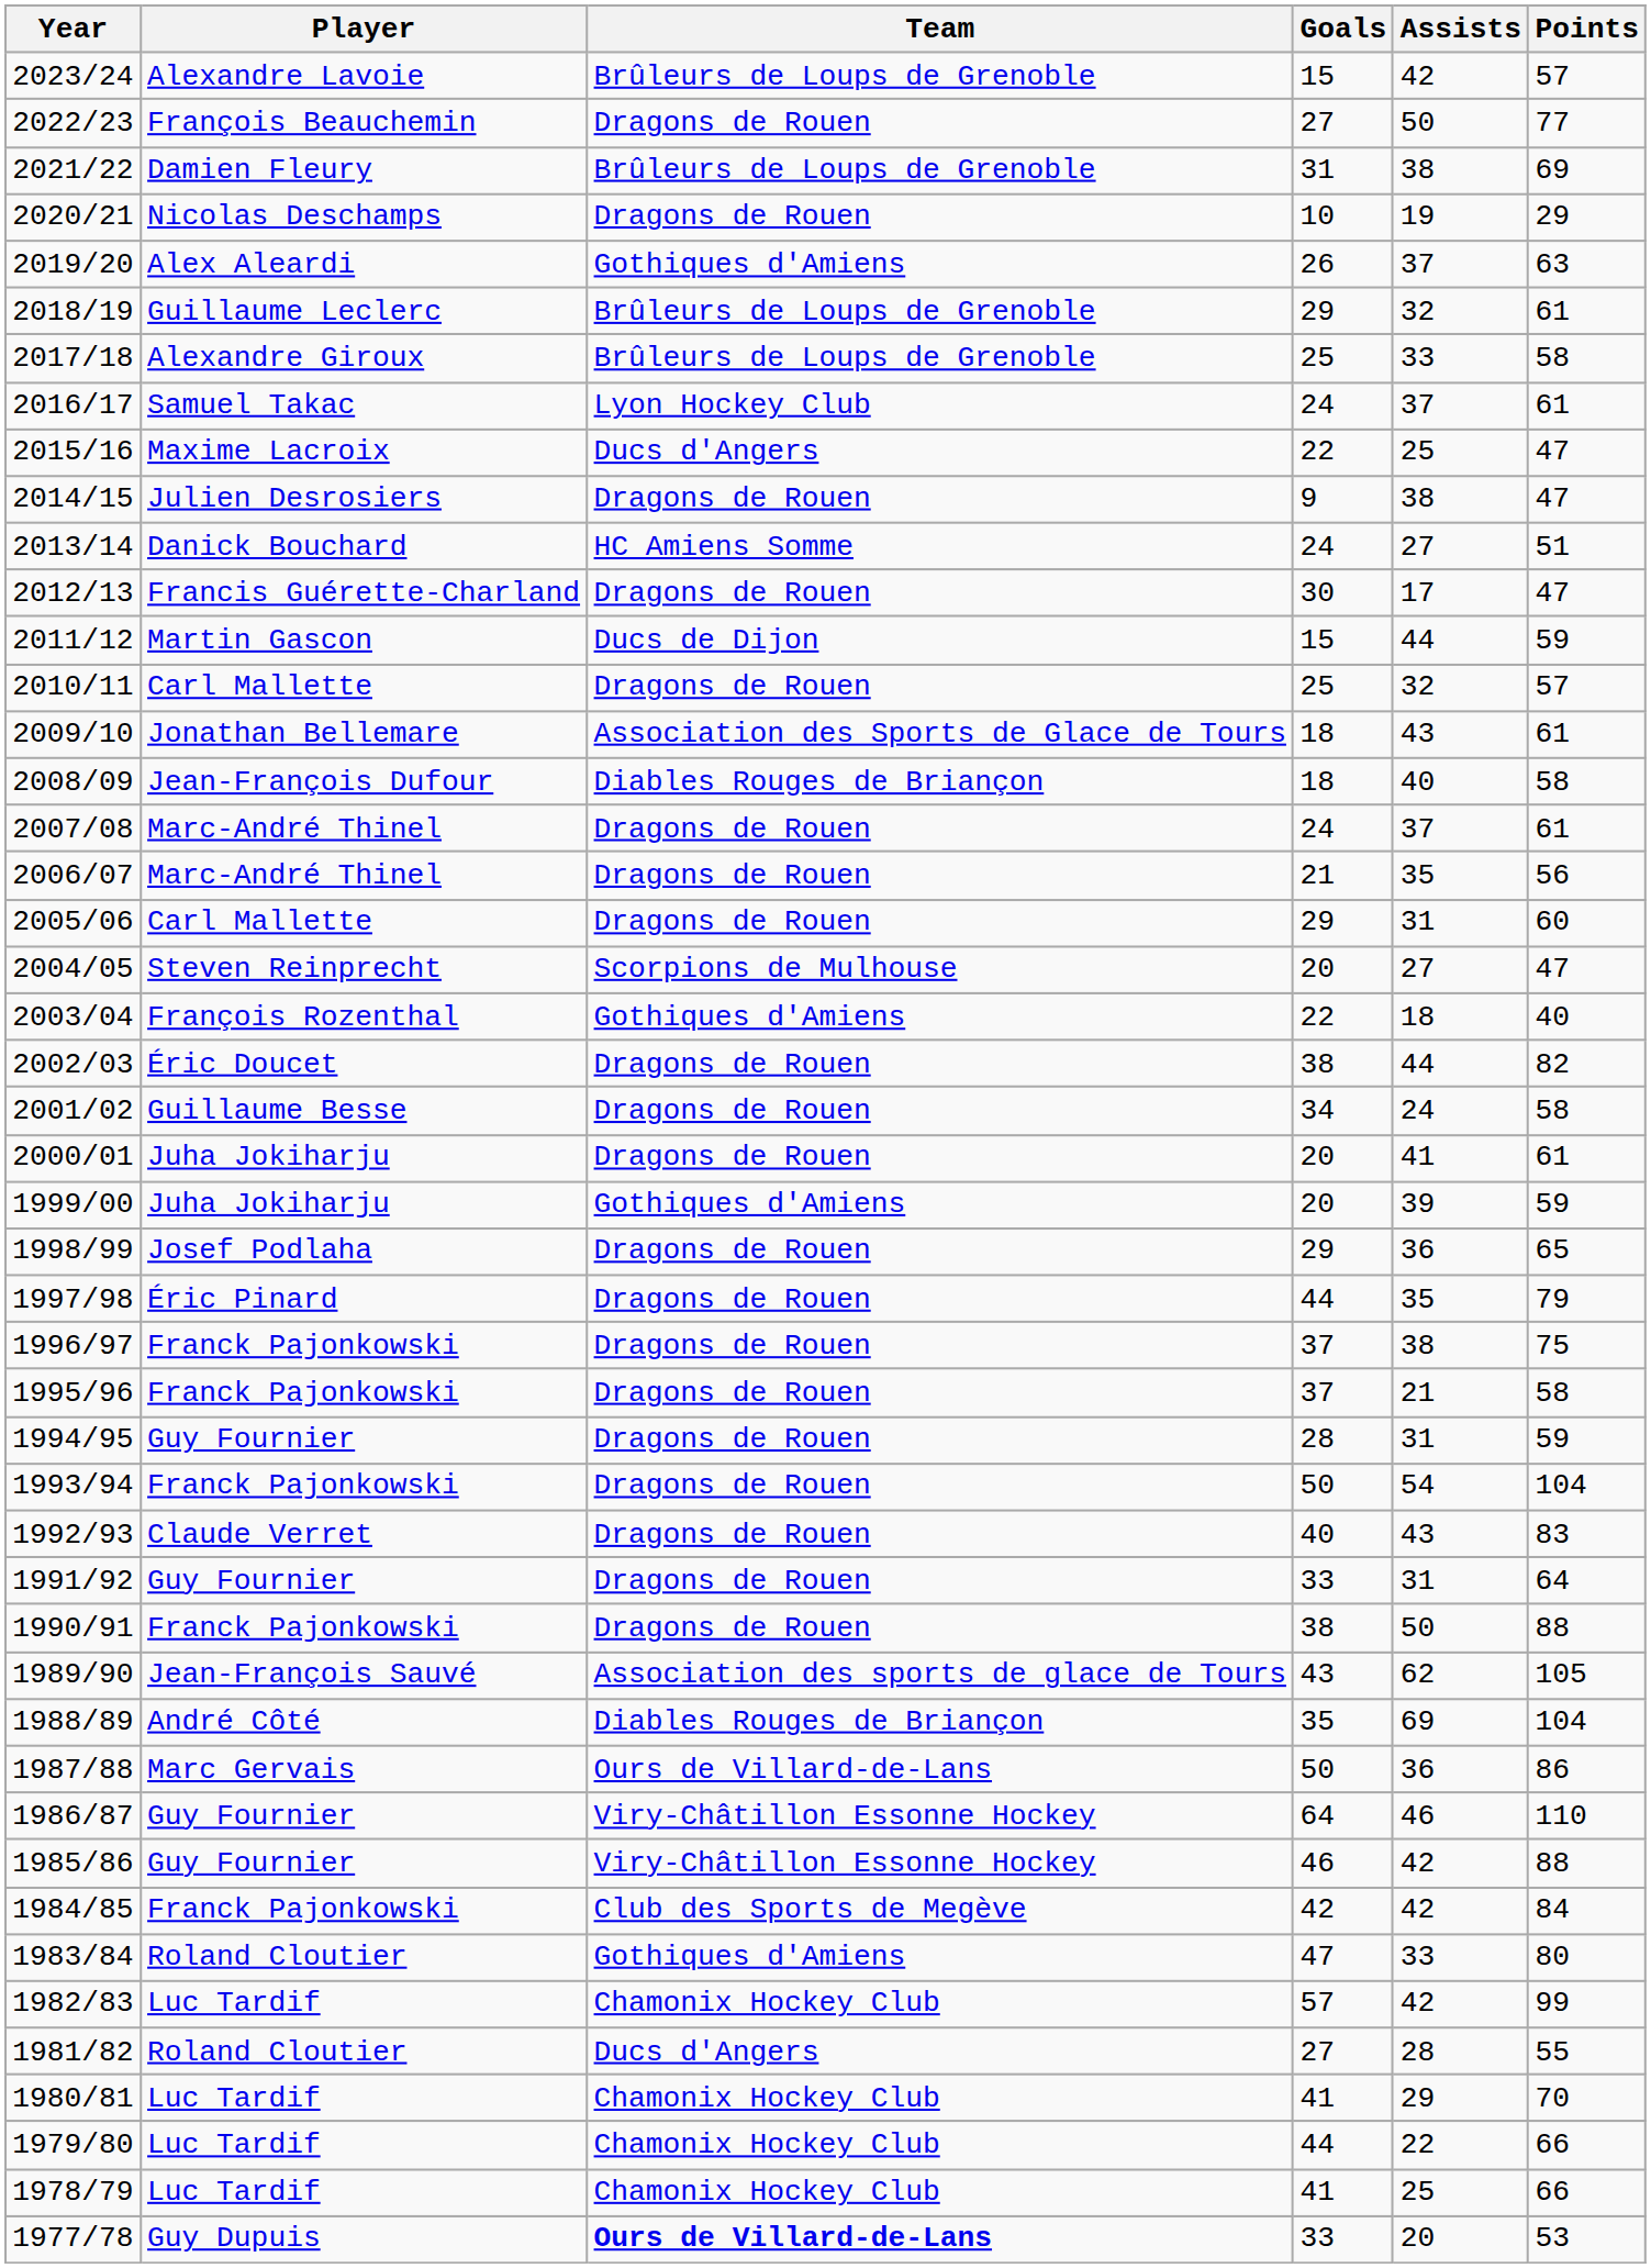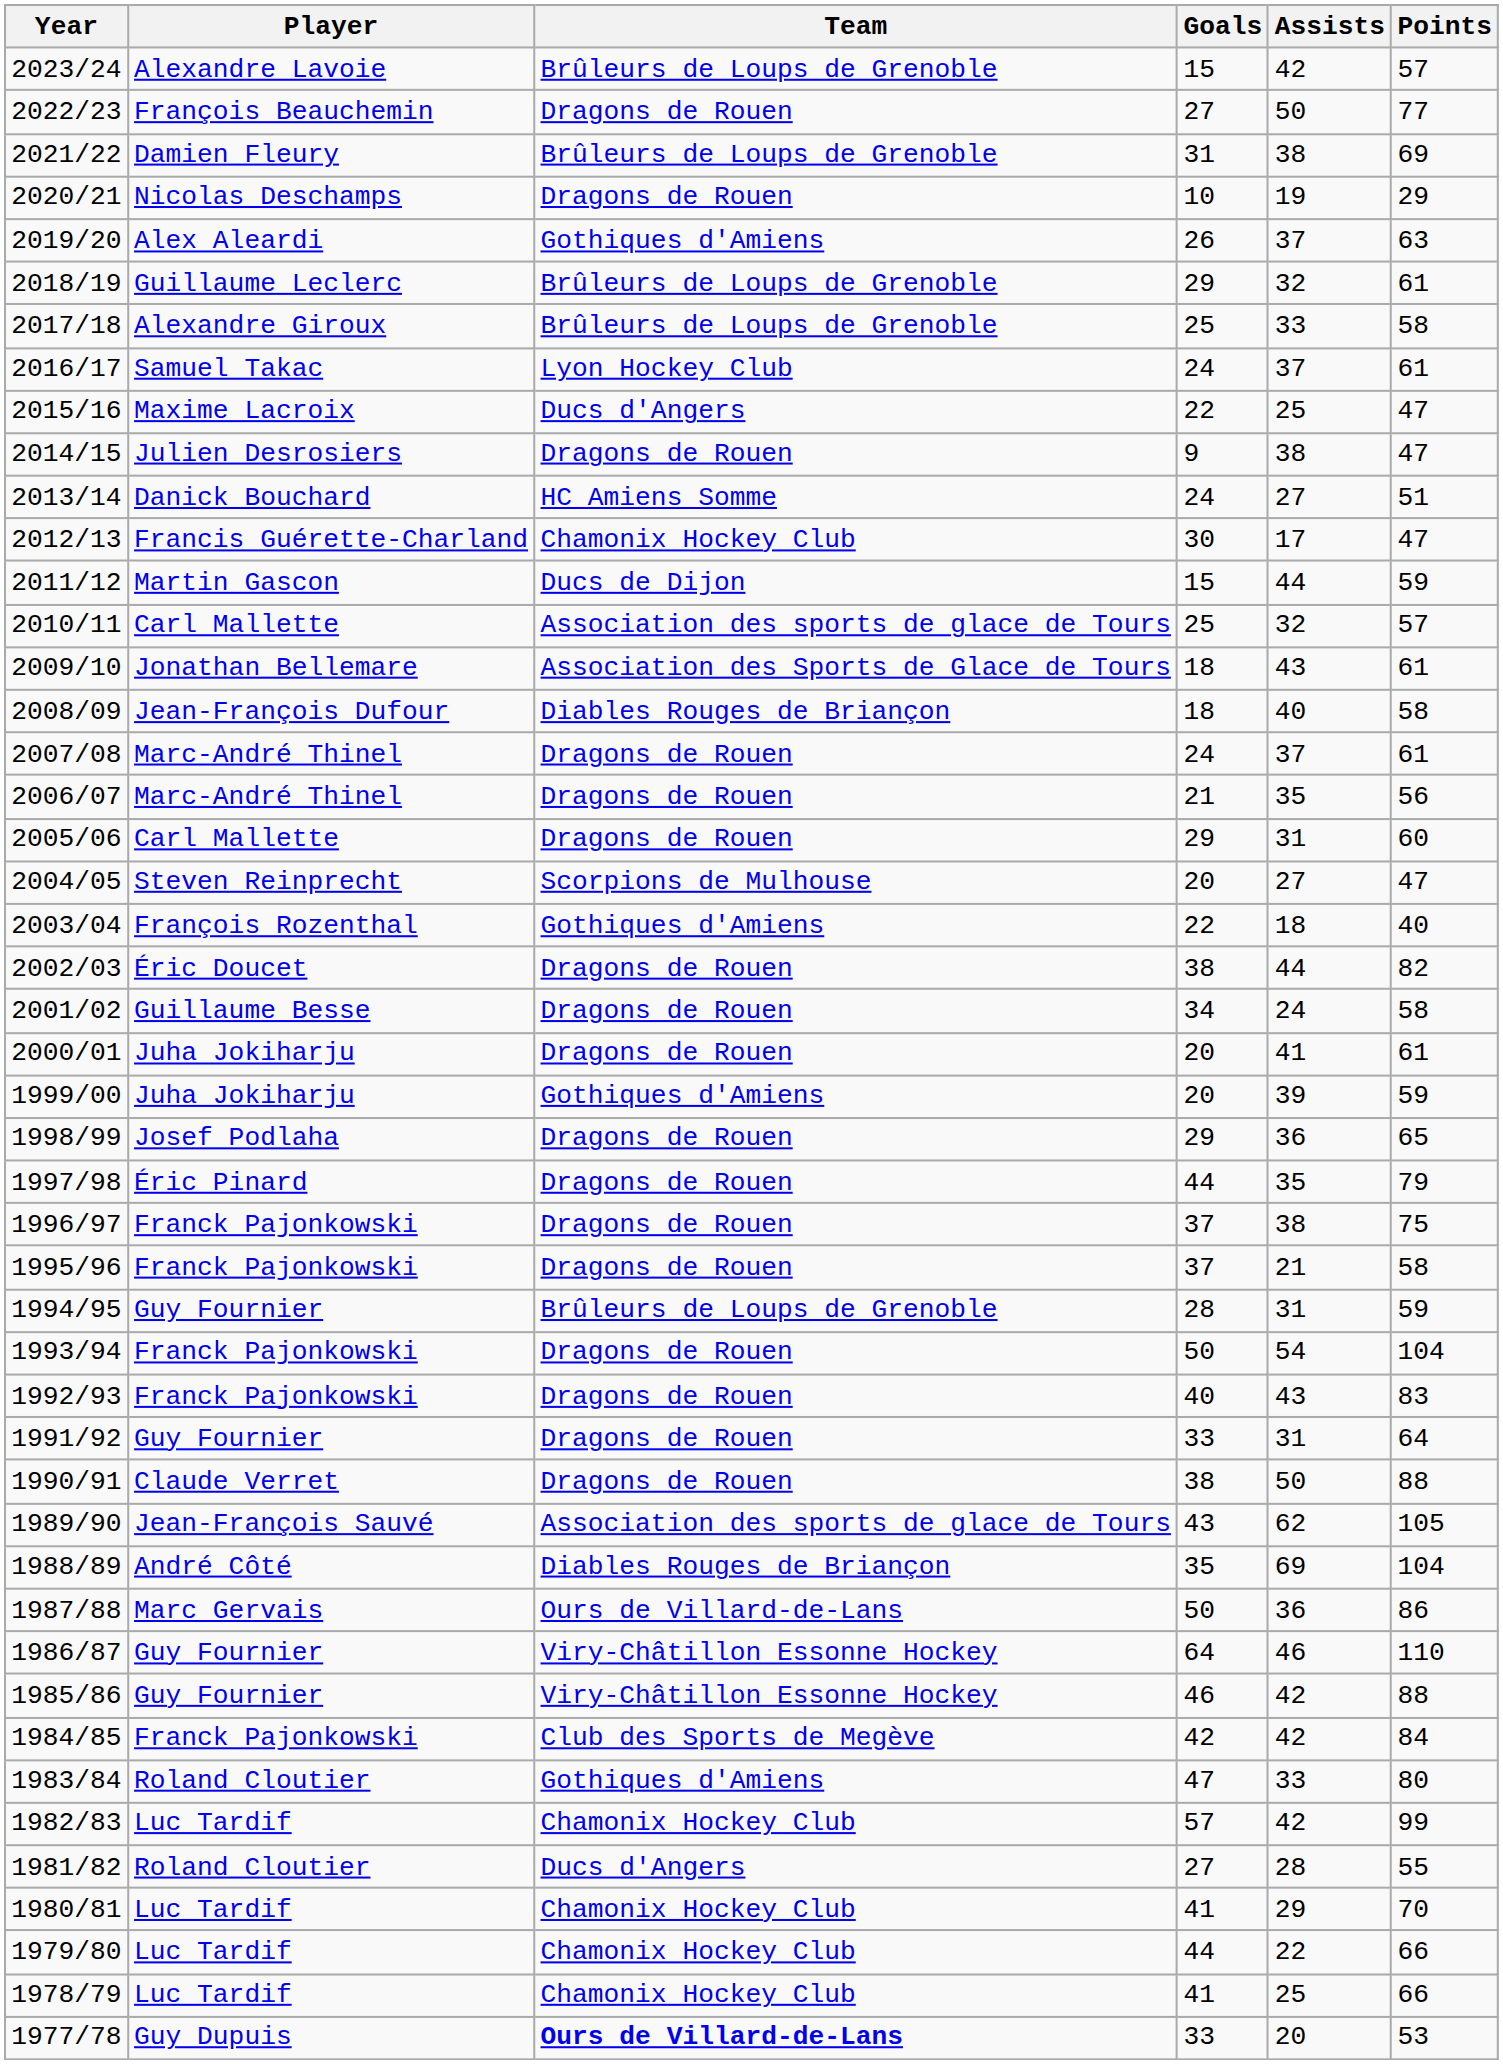2012/13 | Team: Dragons de Rouen -> Chamonix Hockey Club
2010/11 | Team: Dragons de Rouen -> Association des sports de glace de Tours
1994/95 | Team: Dragons de Rouen -> Brûleurs de Loups de Grenoble
1992/93 | Player: Claude Verret -> Franck Pajonkowski
1990/91 | Player: Franck Pajonkowski -> Claude Verret
